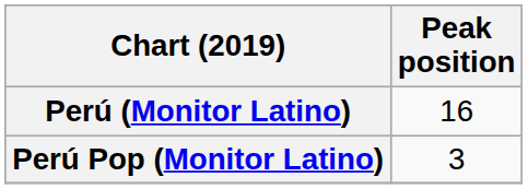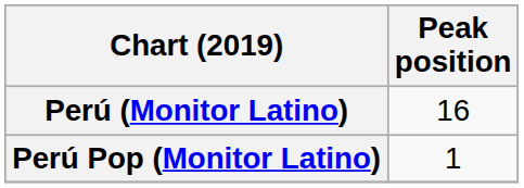Perú Pop (Monitor Latino) | Peak position: 3 -> 1
